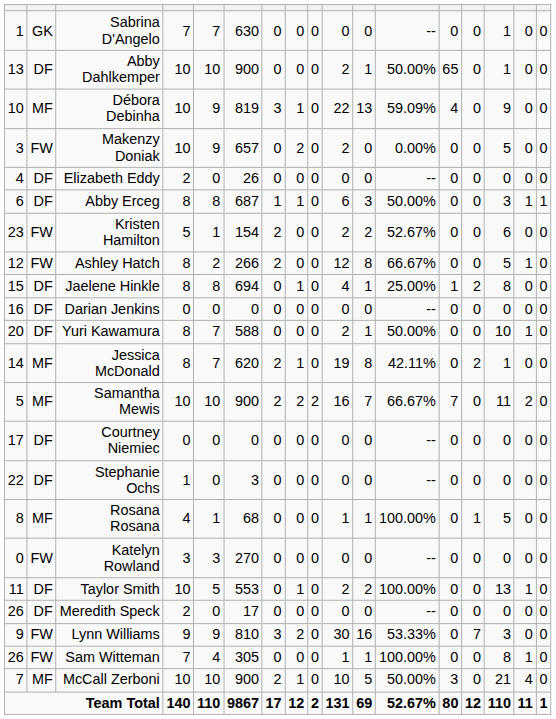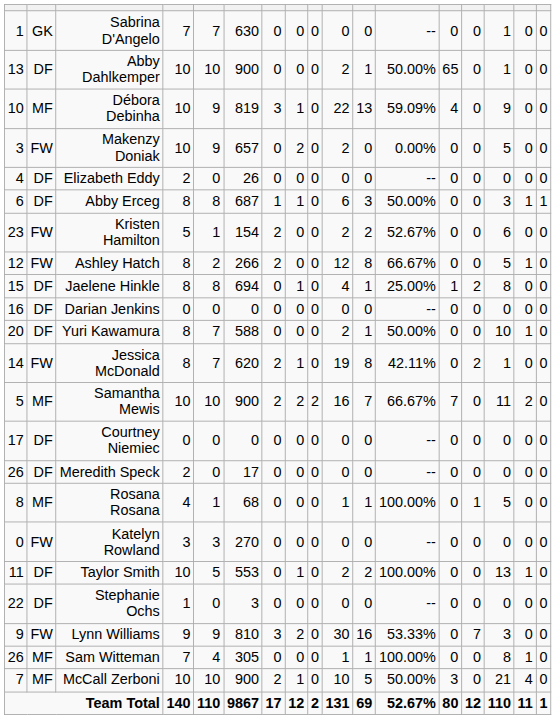Jessica McDonald | column 2: MF -> FW
rows swapped: Stephanie Ochs <-> Meredith Speck
Sam Witteman | column 2: FW -> MF
